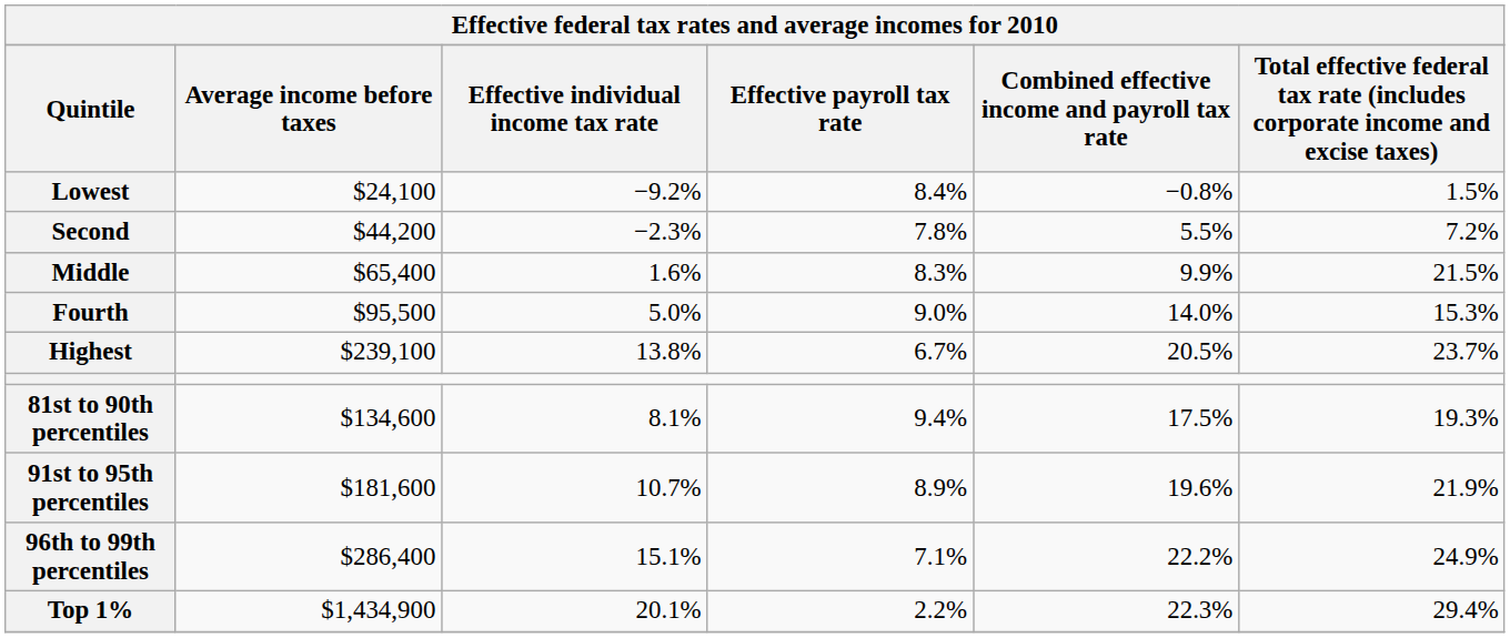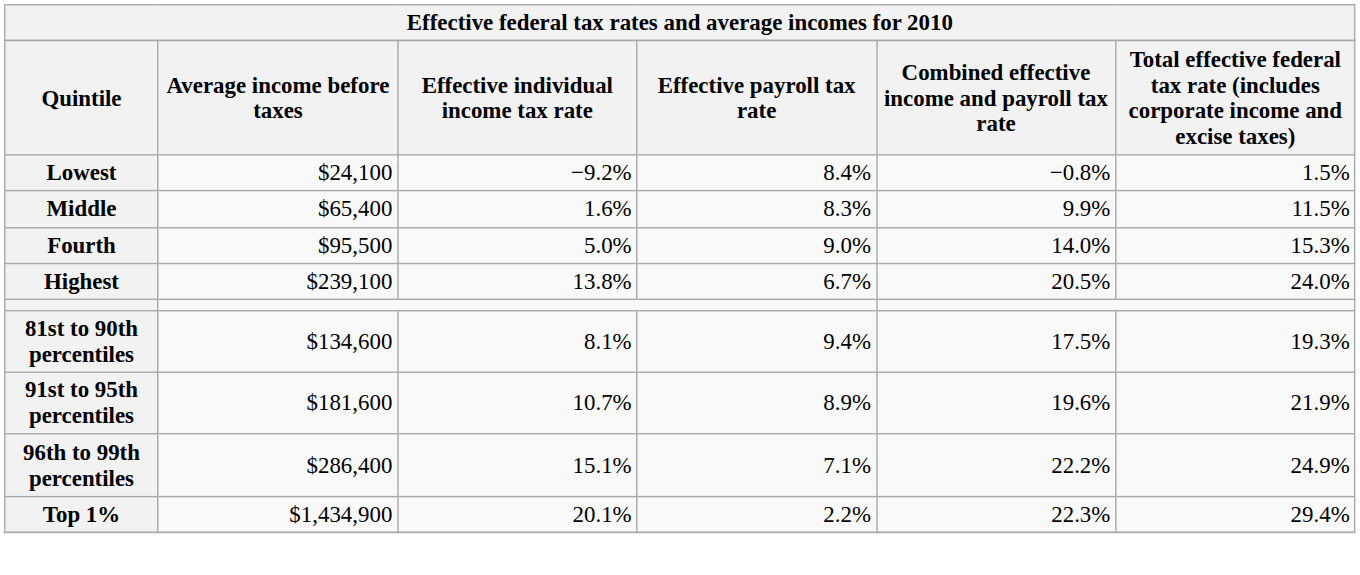- row: Second | $44,200 | −2.3% | 7.8% | 5.5% | 7.2%
Middle | column 6: 21.5% -> 11.5%
Highest | column 6: 23.7% -> 24.0%
